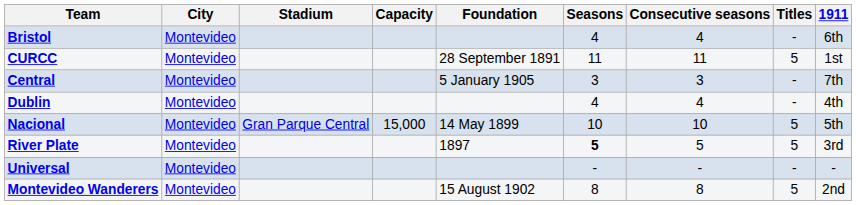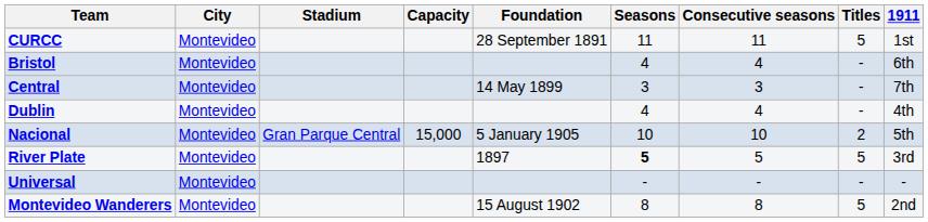rows swapped: Bristol <-> CURCC
Central | Foundation: 5 January 1905 -> 14 May 1899
Nacional | Foundation: 14 May 1899 -> 5 January 1905
Nacional | Titles: 5 -> 2
